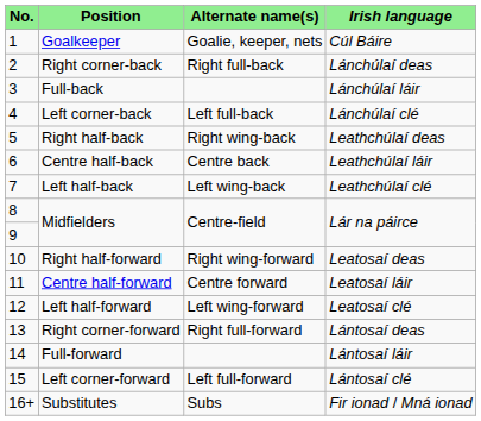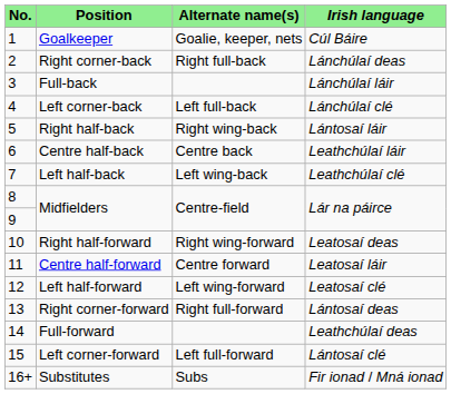Right half-back | Irish language: Leathchúlaí deas -> Lántosaí láir
Full-forward | Irish language: Lántosaí láir -> Leathchúlaí deas
